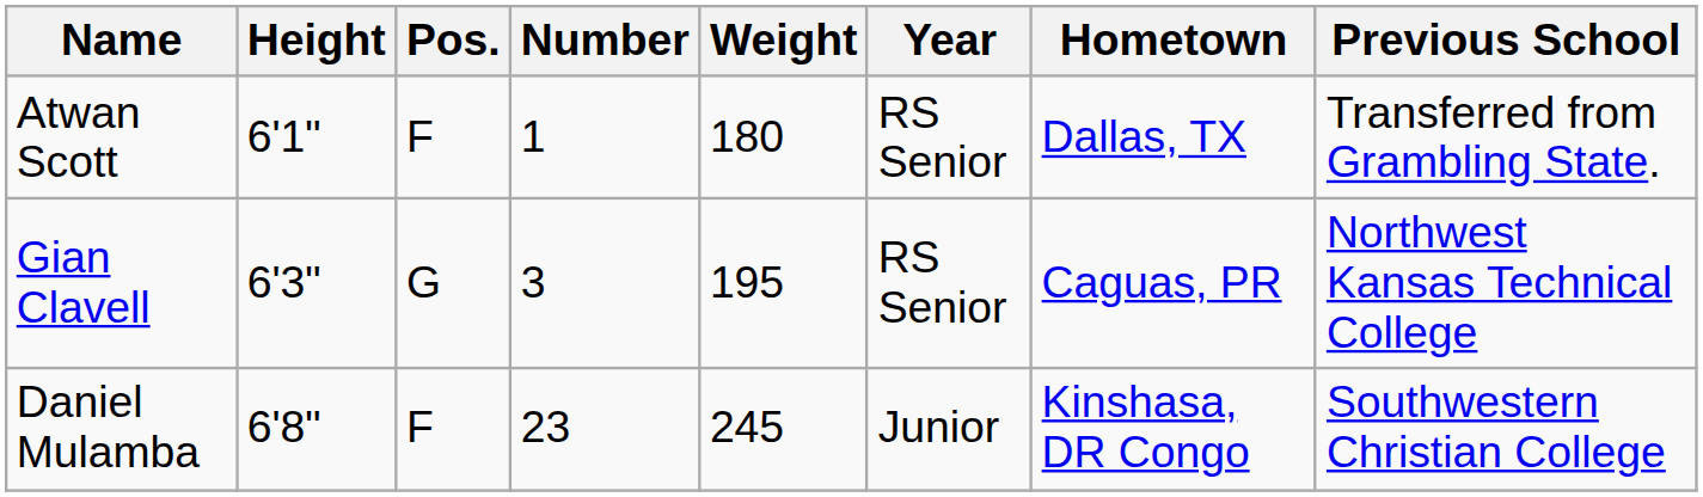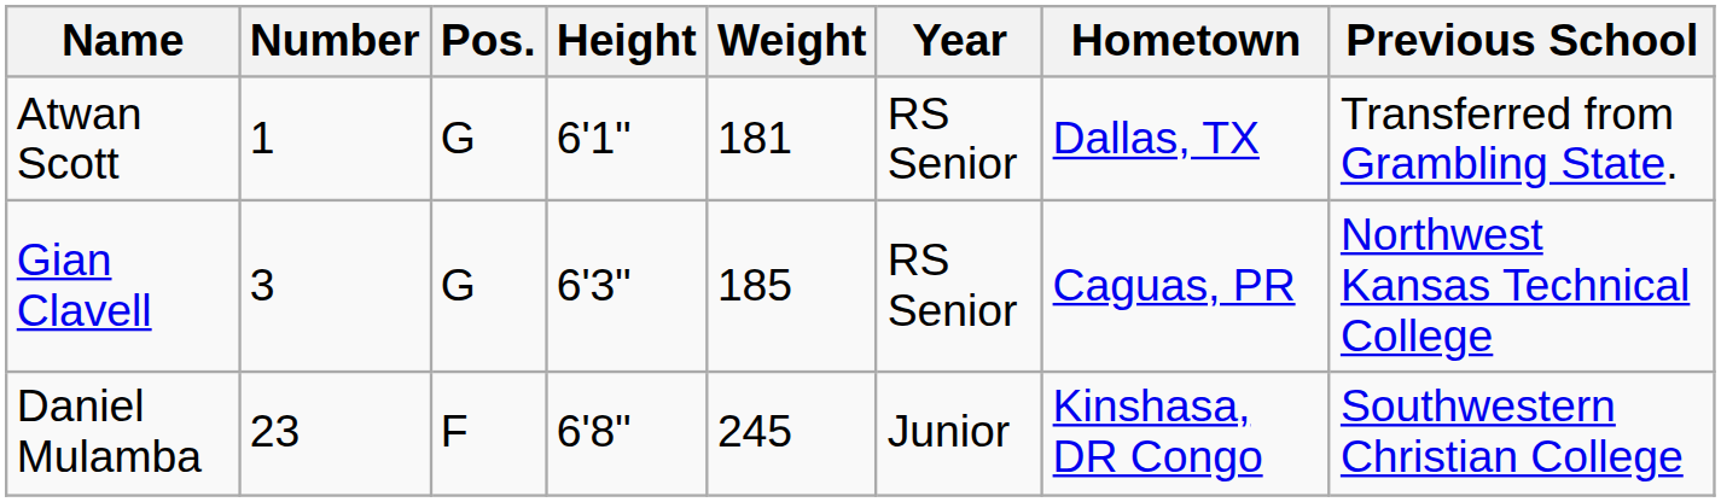columns swapped: Number <-> Height
Atwan Scott | Pos.: F -> G
Atwan Scott | Weight: 180 -> 181
Gian Clavell | Weight: 195 -> 185
